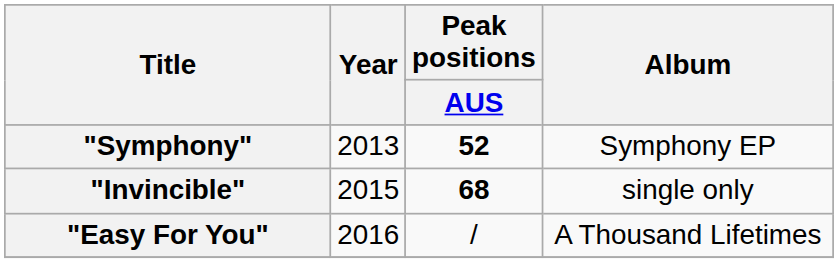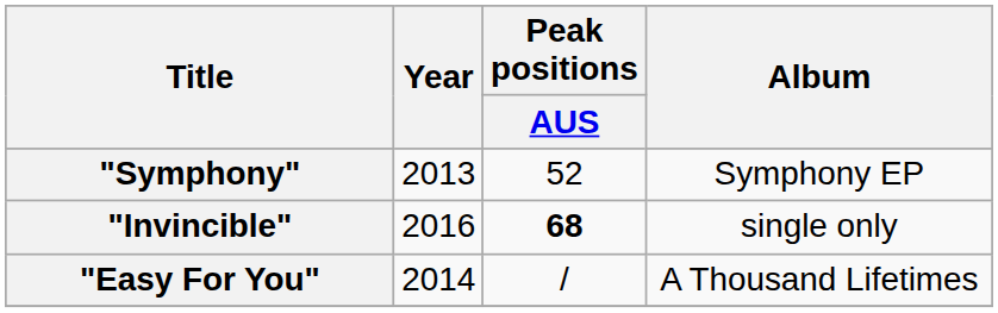"Symphony" | Peak positions / AUS: bold -> normal
"Invincible" | Year: 2015 -> 2016
"Easy For You" | Year: 2016 -> 2014
